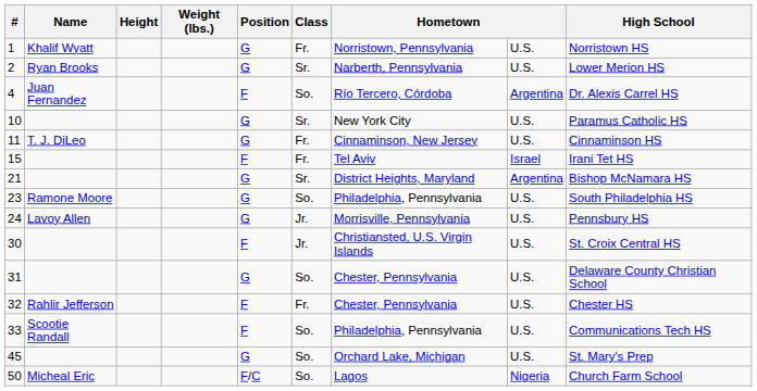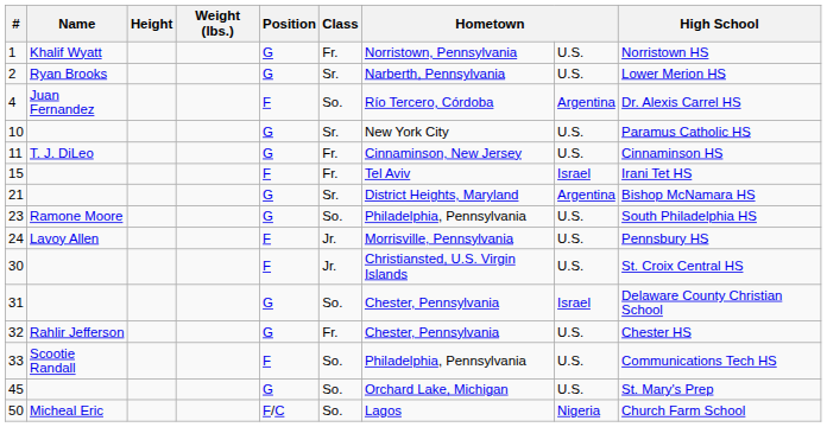24 | Position: G -> F
31 | column 8: U.S. -> Israel
32 | Position: F -> G
